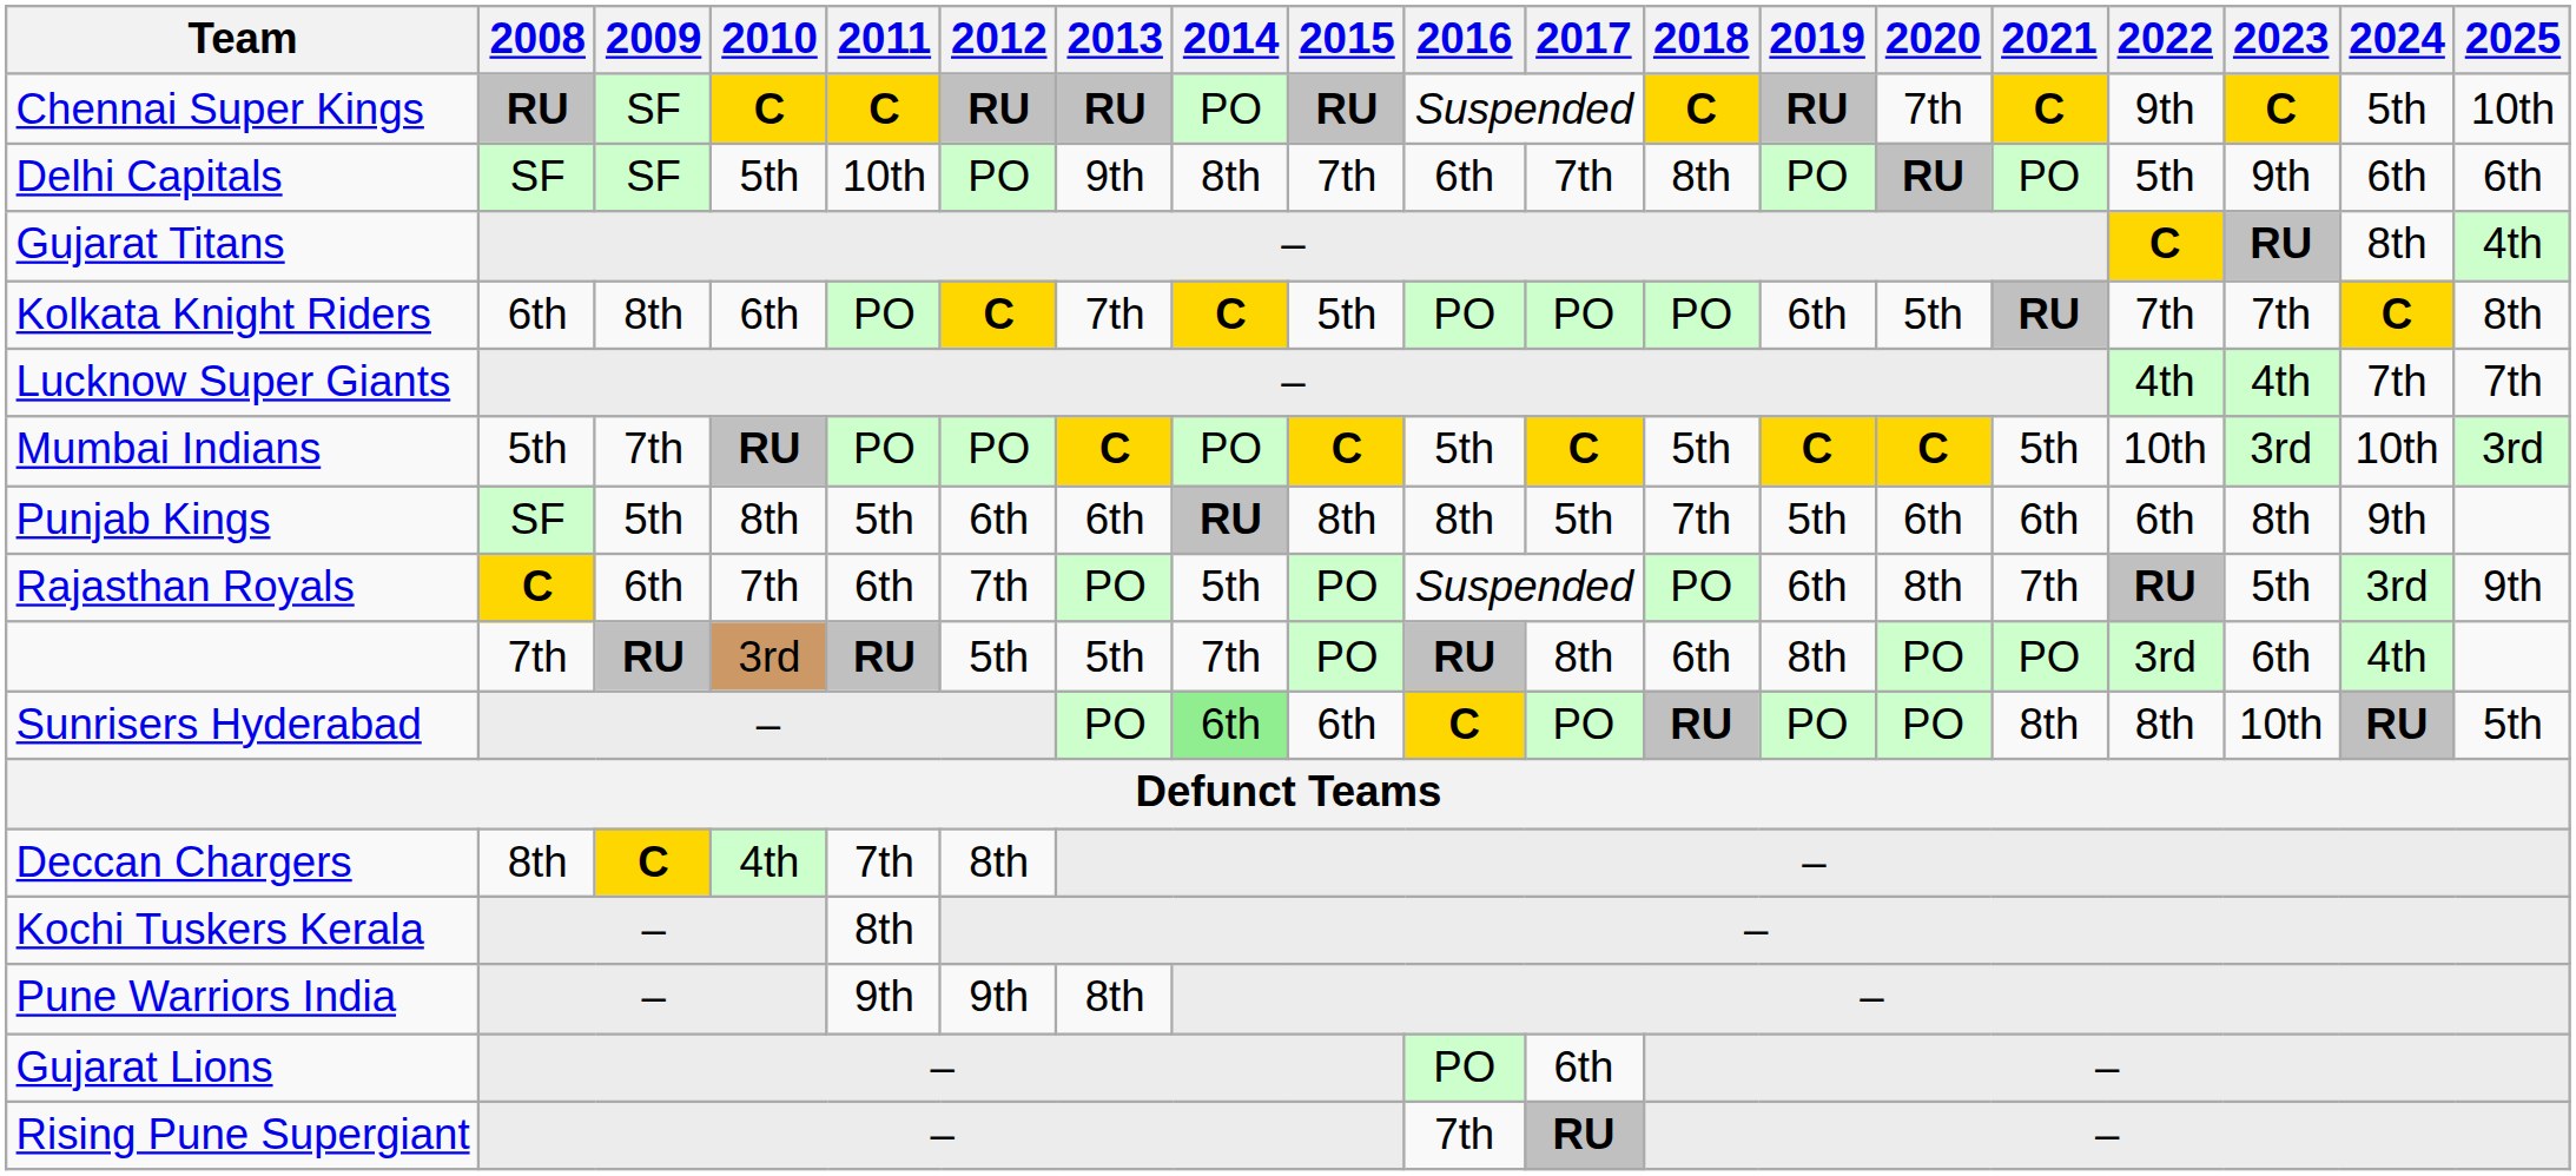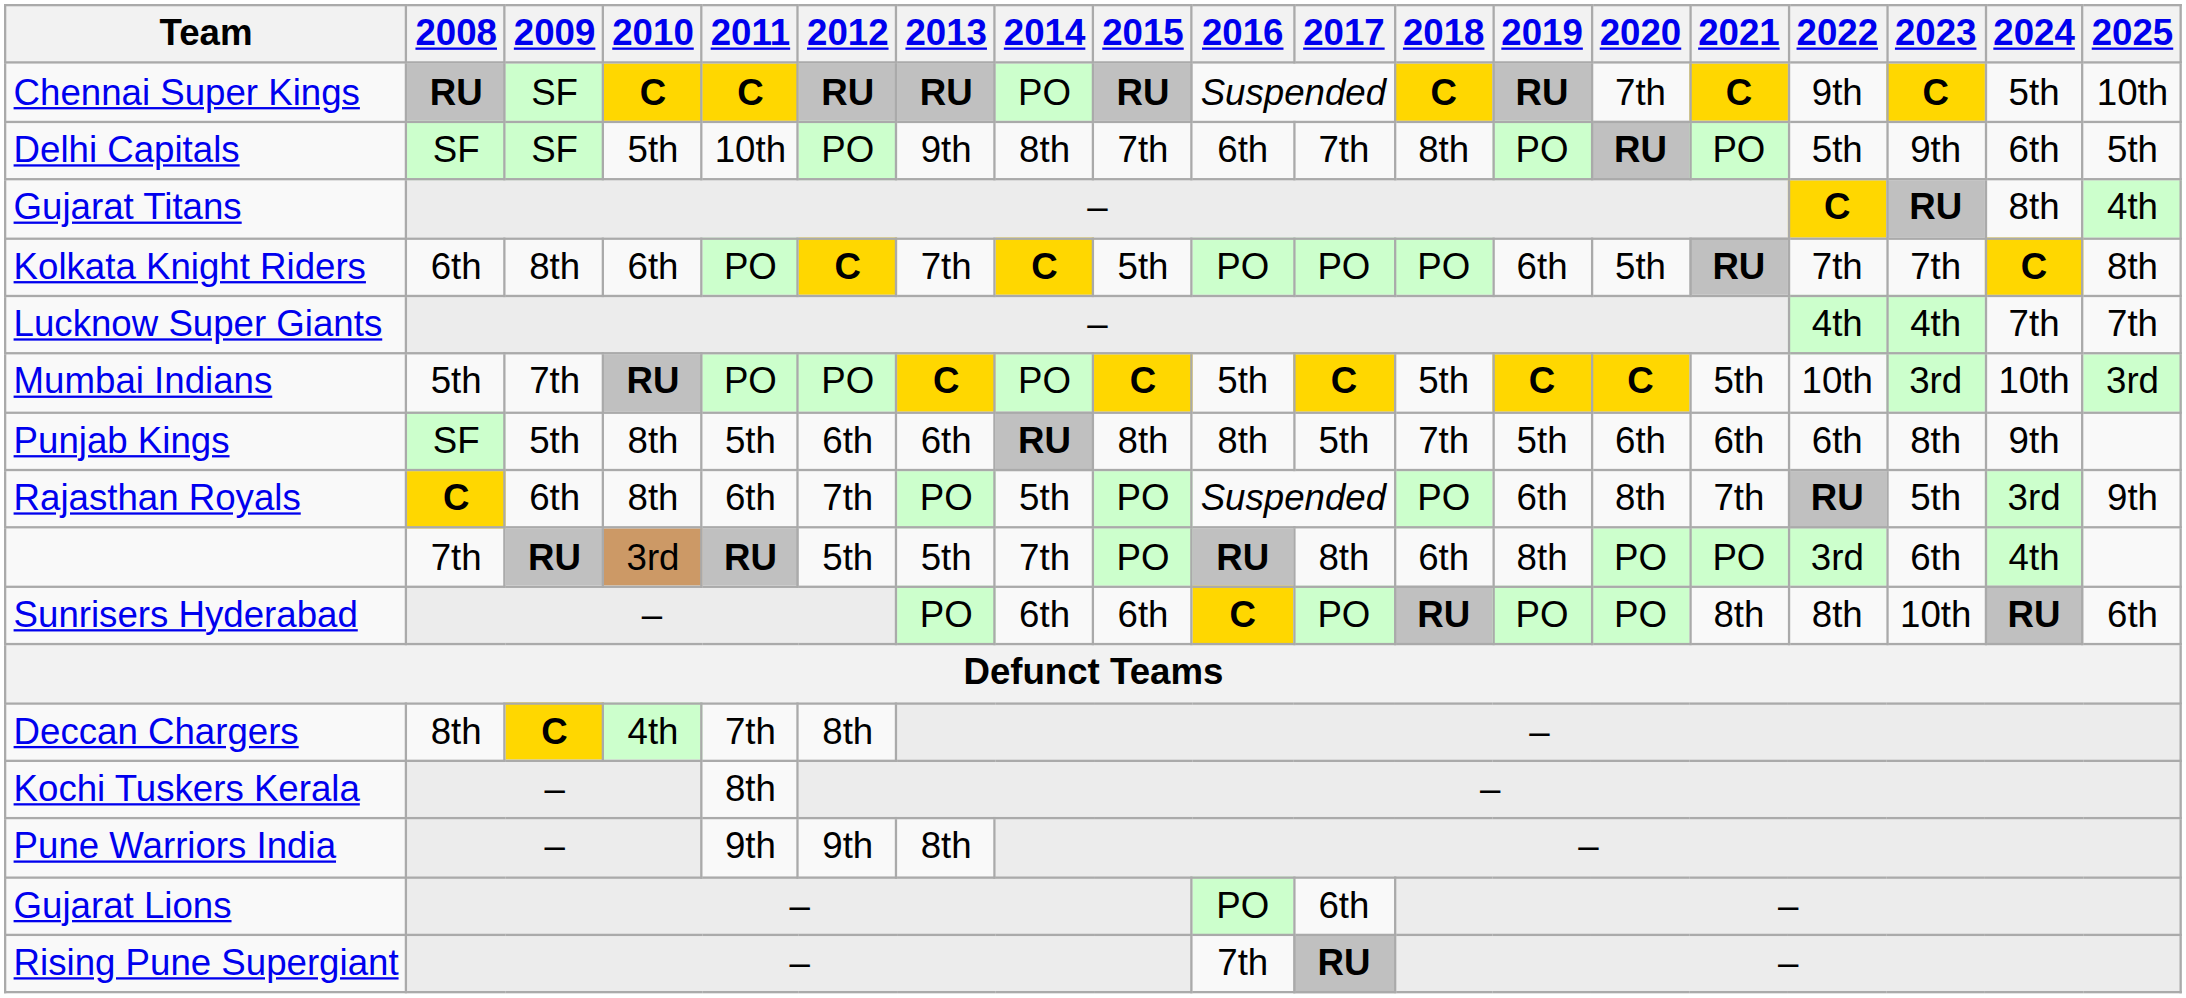Delhi Capitals | 2025: 6th -> 5th
Rajasthan Royals | 2010: 7th -> 8th
Sunrisers Hyderabad | 2014: lightgreen background -> no background
Sunrisers Hyderabad | 2025: 5th -> 6th
